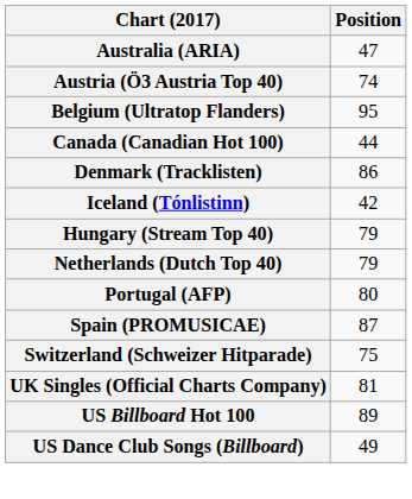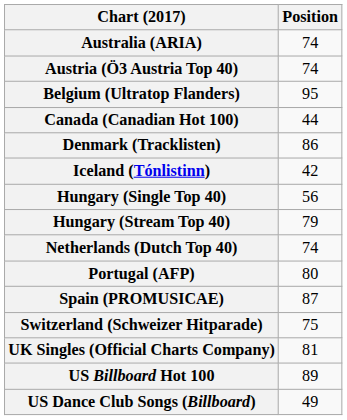Australia (ARIA) | Position: 47 -> 74
+ row: Hungary (Single Top 40) | 56
Netherlands (Dutch Top 40) | Position: 79 -> 74
